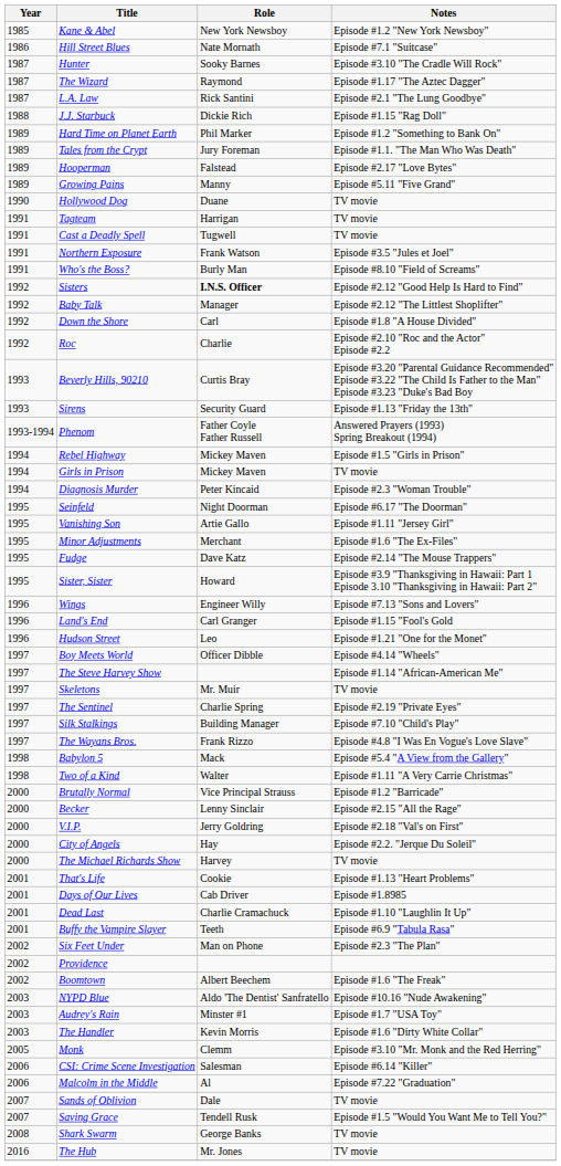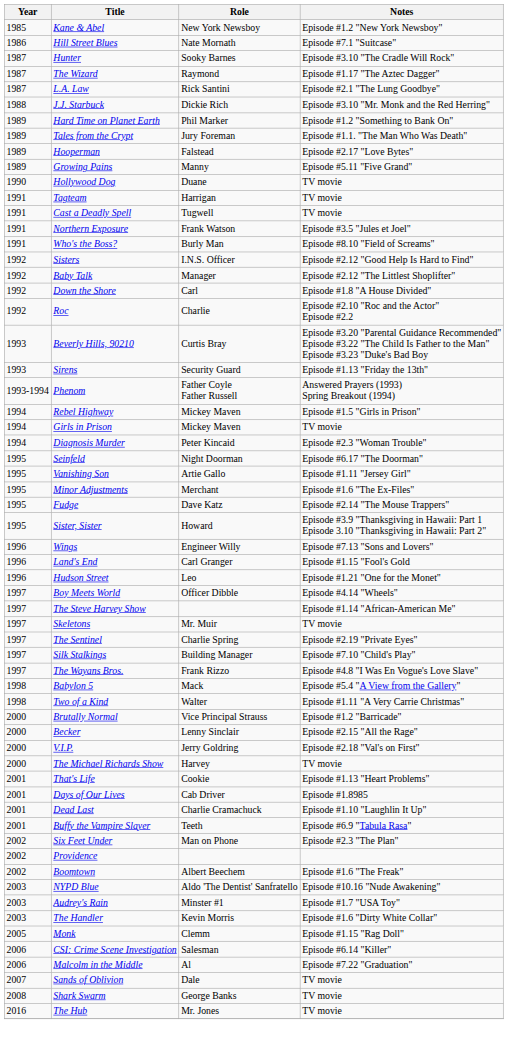J.J. Starbuck | Notes: Episode #1.15 "Rag Doll" -> Episode #3.10 "Mr. Monk and the Red Herring"
Sisters | Role: bold -> normal
- row: 2000 | City of Angels | Hay | Episode #2.2. "Jerque Du Soleil"
Monk | Notes: Episode #3.10 "Mr. Monk and the Red Herring" -> Episode #1.15 "Rag Doll"
- row: 2007 | Saving Grace | Tendell Rusk | Episode #1.5 "Would You Want Me to Tell You?"
